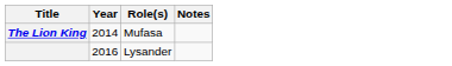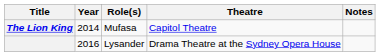+ column: Theatre | Capitol Theatre | Drama Theatre at the Sydney Opera House
